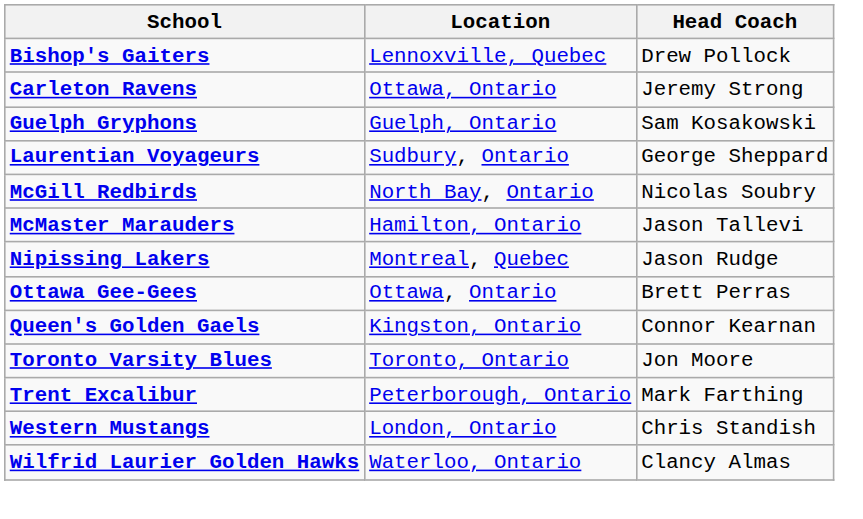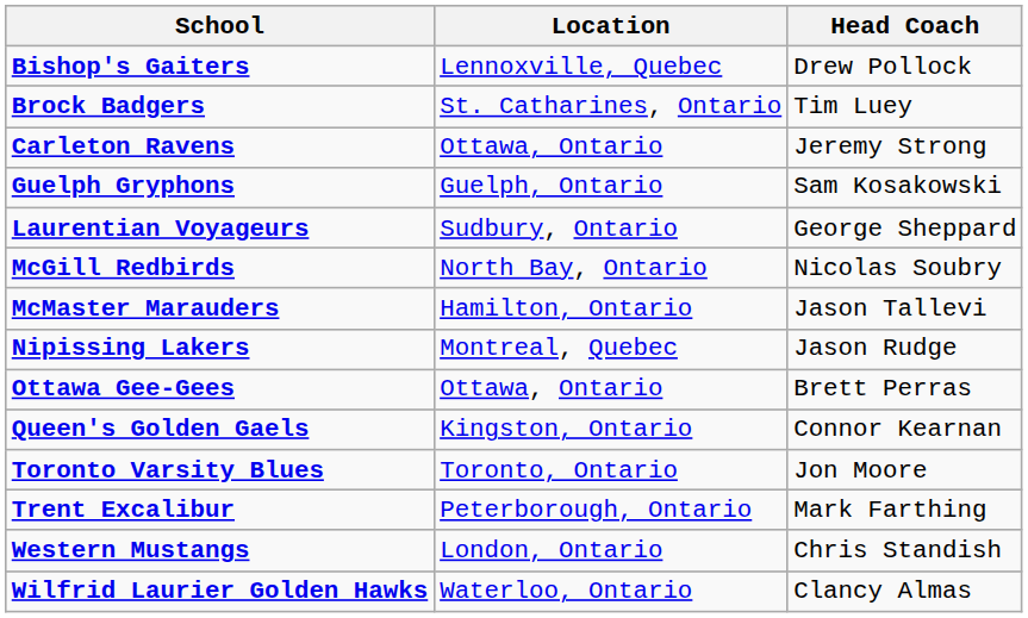+ row: Brock Badgers | St. Catharines, Ontario | Tim Luey
